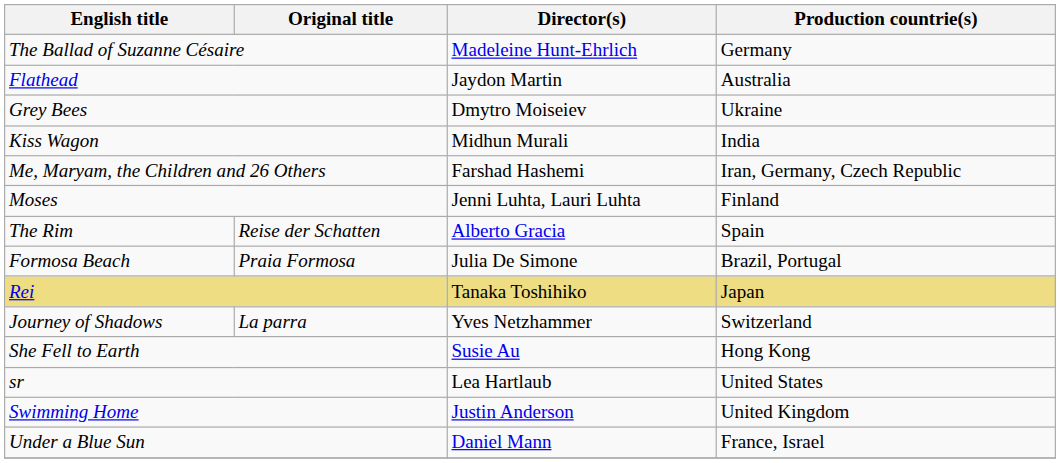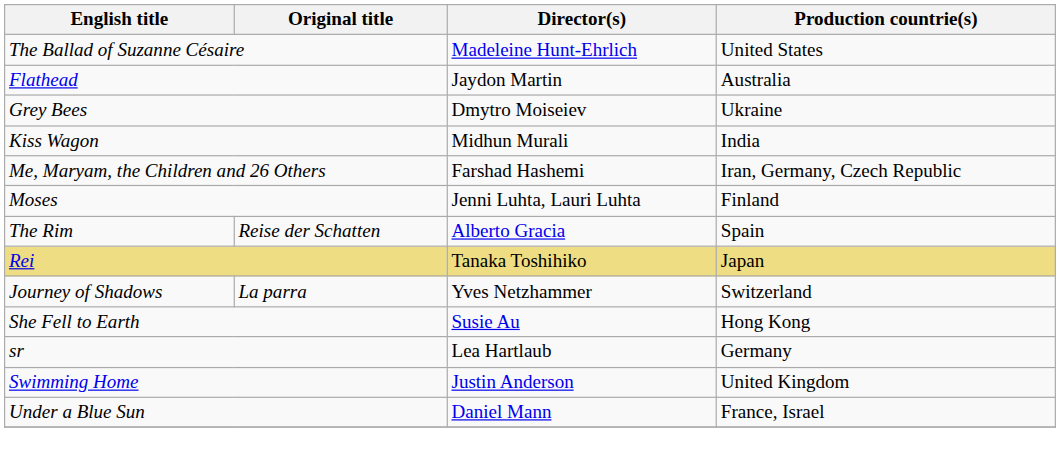The Ballad of Suzanne Césaire | Production countrie(s): Germany -> United States
- row: Formosa Beach | Praia Formosa | Julia De Simone | Brazil, Portugal
sr | Production countrie(s): United States -> Germany
